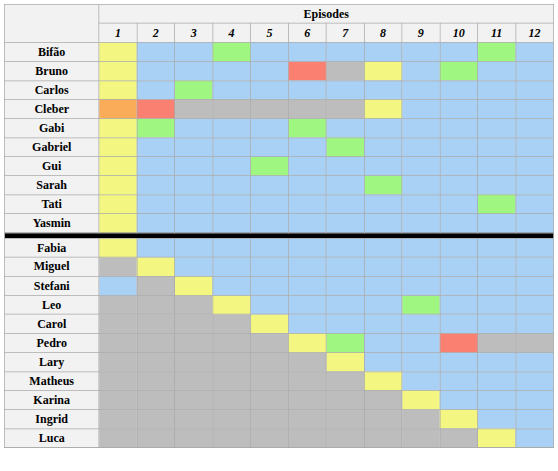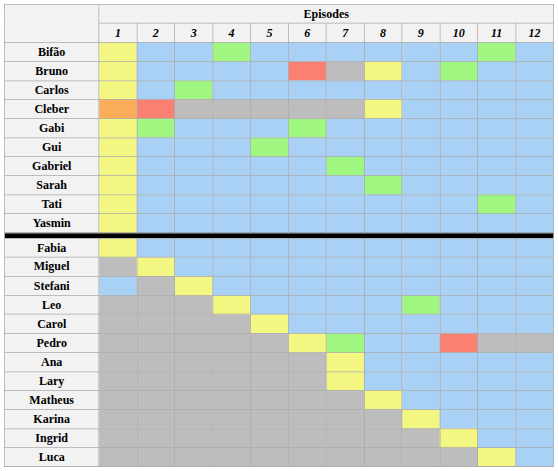rows swapped: Gabriel <-> Gui
+ row: Ana
